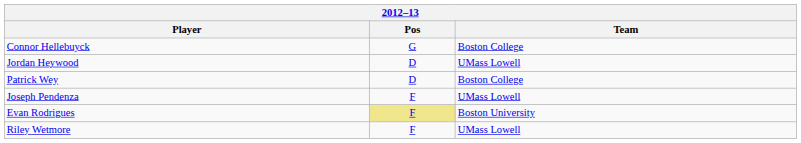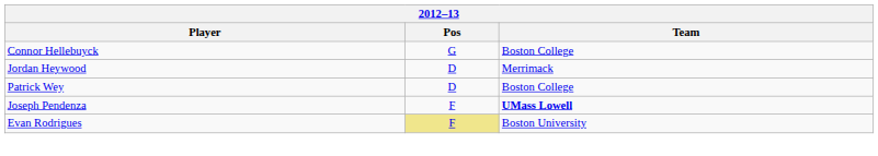Jordan Heywood | Team: UMass Lowell -> Merrimack
Joseph Pendenza | Team: normal -> bold
- row: Riley Wetmore | F | UMass Lowell
